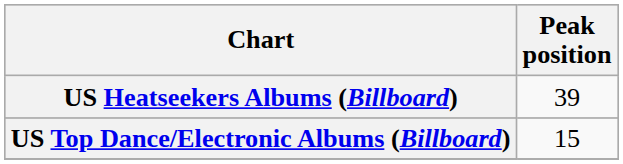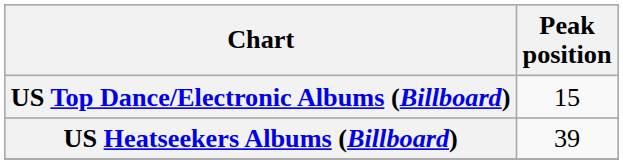rows swapped: US Top Dance/Electronic Albums (Billboard) <-> US Heatseekers Albums (Billboard)
